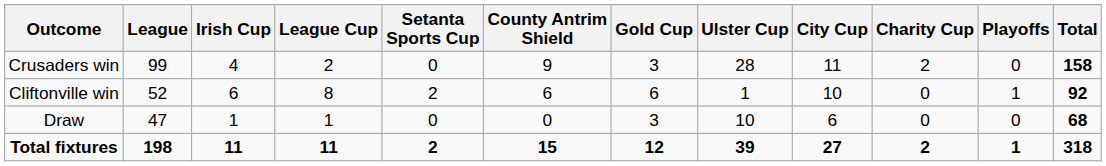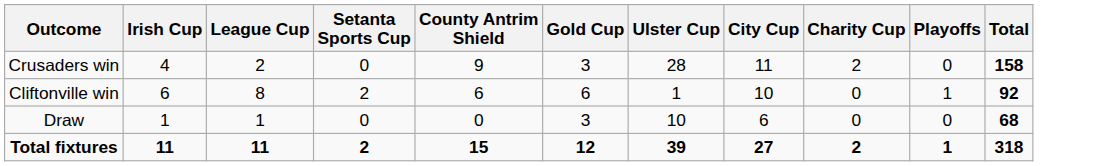- column: League | 99 | 52 | 47 | 198
